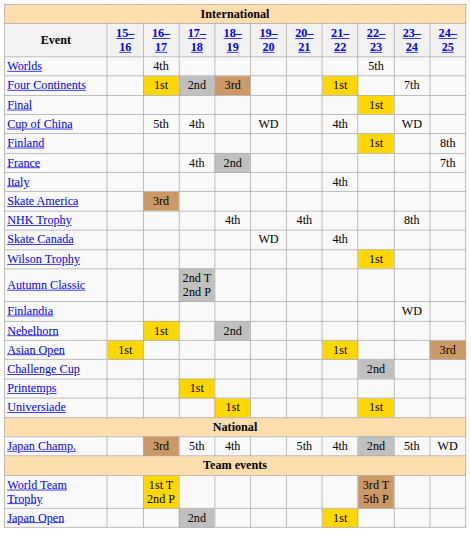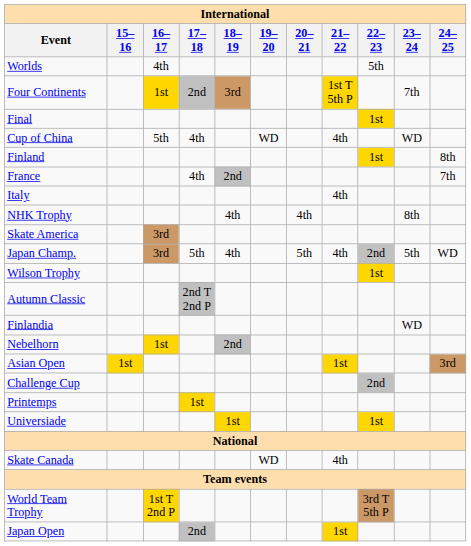Four Continents | 21–22: 1st -> 1st T 5th P
rows swapped: NHK Trophy <-> Skate America
rows swapped: Skate Canada <-> Japan Champ.
